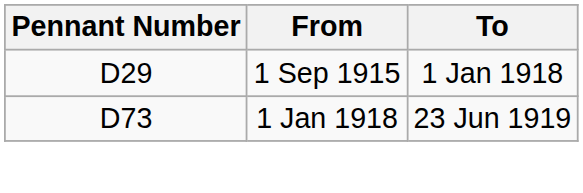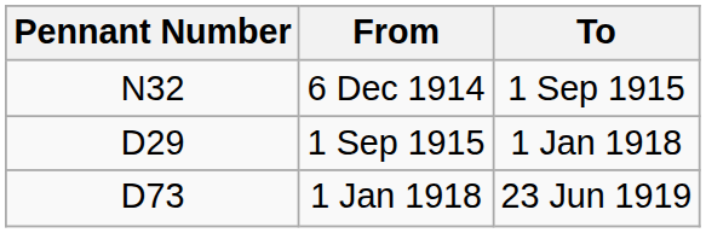+ row: N32 | 6 Dec 1914 | 1 Sep 1915
